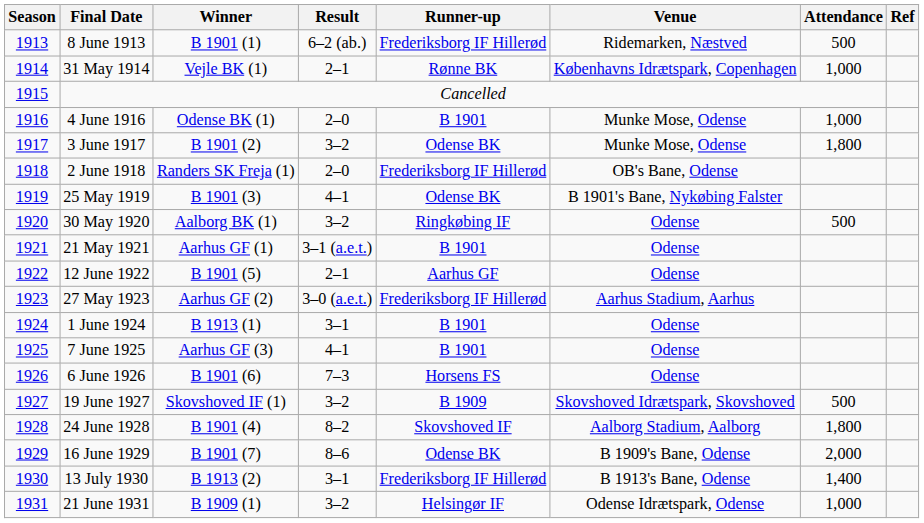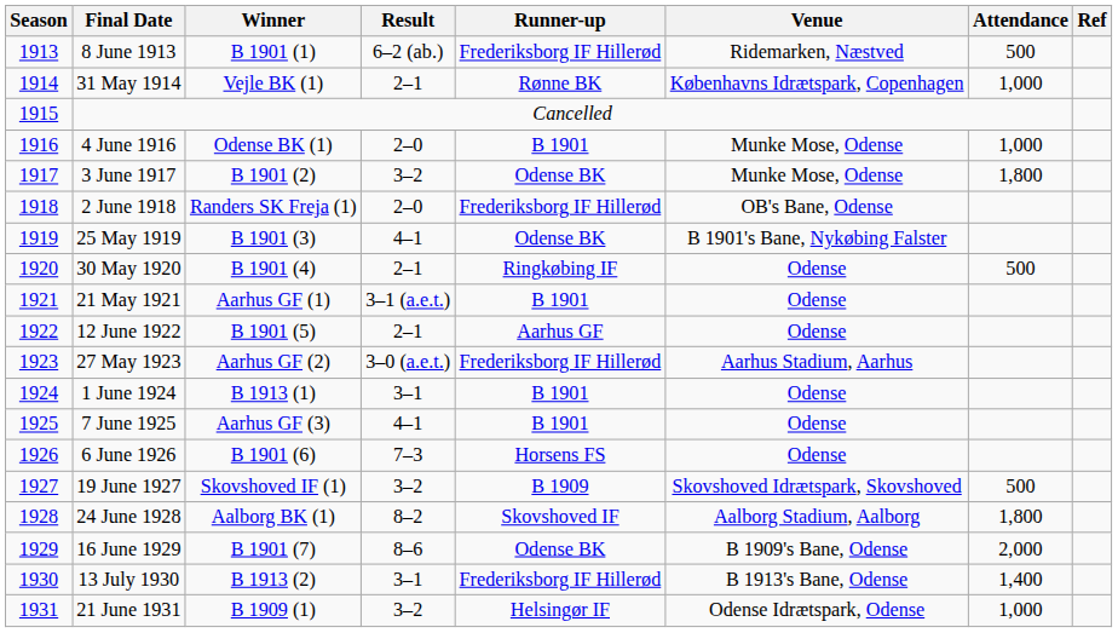30 May 1920 | Winner: Aalborg BK (1) -> B 1901 (4)
30 May 1920 | Result: 3–2 -> 2–1
24 June 1928 | Winner: B 1901 (4) -> Aalborg BK (1)
